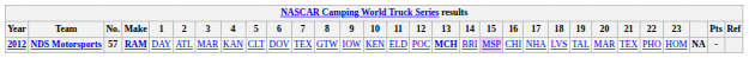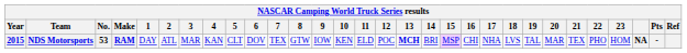NDS Motorsports | Year: 2012 -> 2015
NDS Motorsports | No.: 57 -> 53
